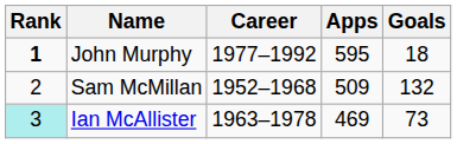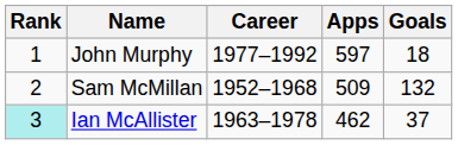John Murphy | Rank: bold -> normal
John Murphy | Apps: 595 -> 597
Ian McAllister | Apps: 469 -> 462
Ian McAllister | Goals: 73 -> 37
